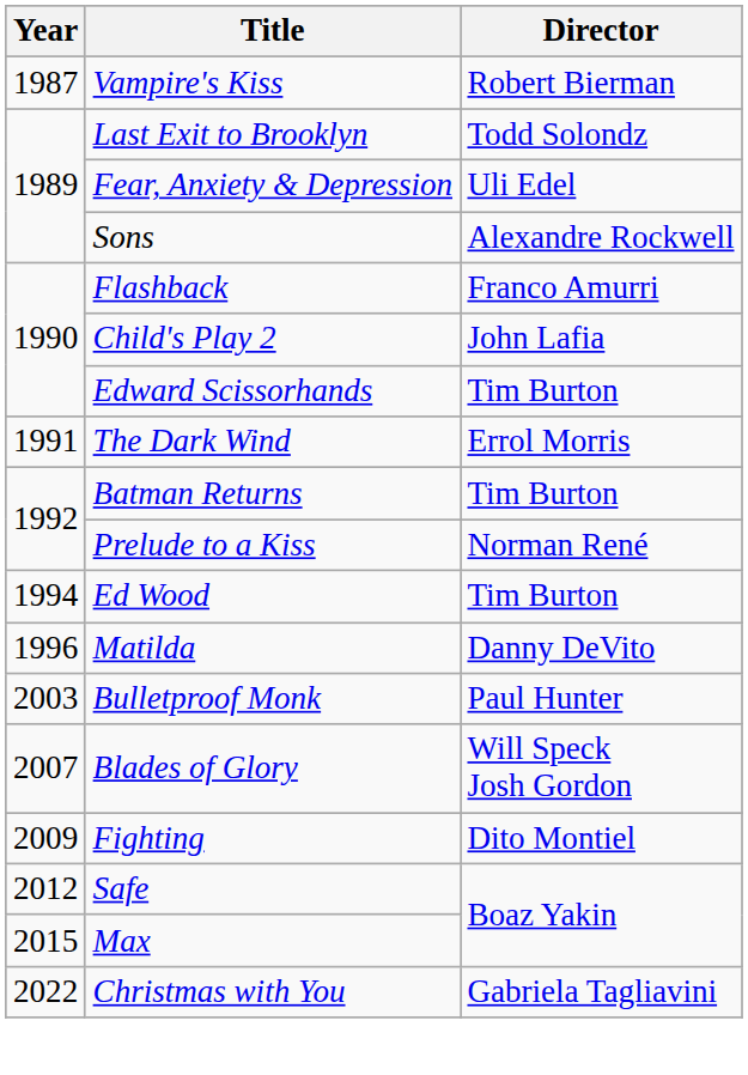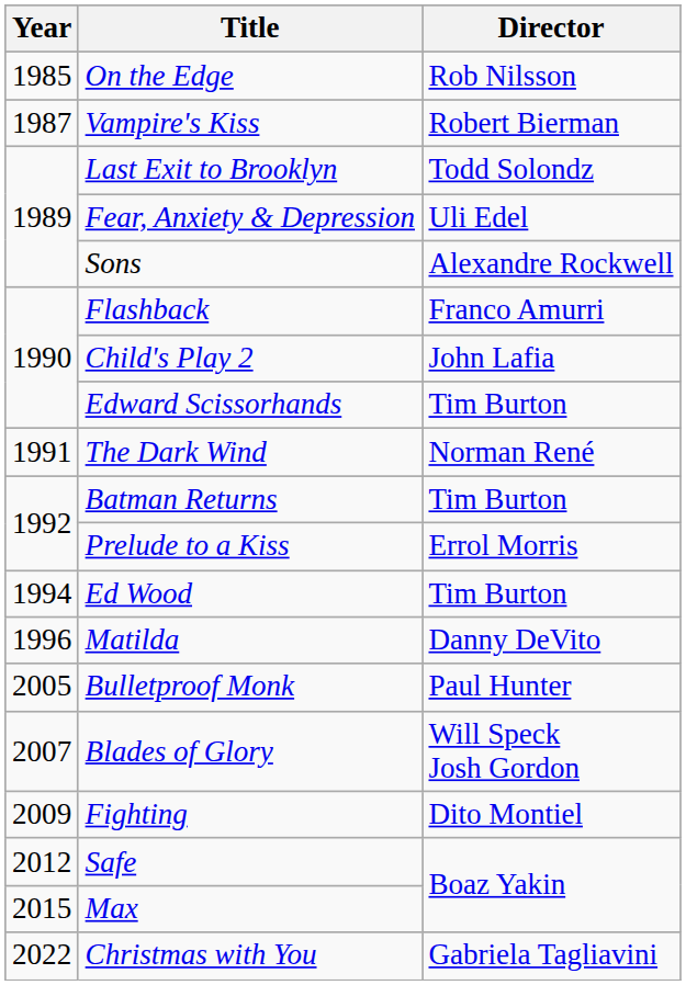+ row: 1985 | On the Edge | Rob Nilsson
The Dark Wind | Director: Errol Morris -> Norman René
Prelude to a Kiss | Director: Norman René -> Errol Morris
Bulletproof Monk | Year: 2003 -> 2005
